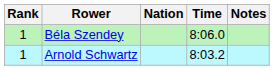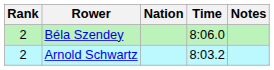Béla Szendey | Rank: 1 -> 2
Arnold Schwartz | Rank: 1 -> 2
